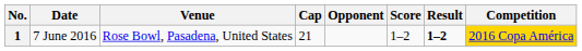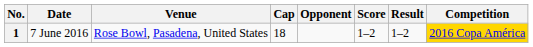1 | Cap: 21 -> 18
1 | Result: bold -> normal
